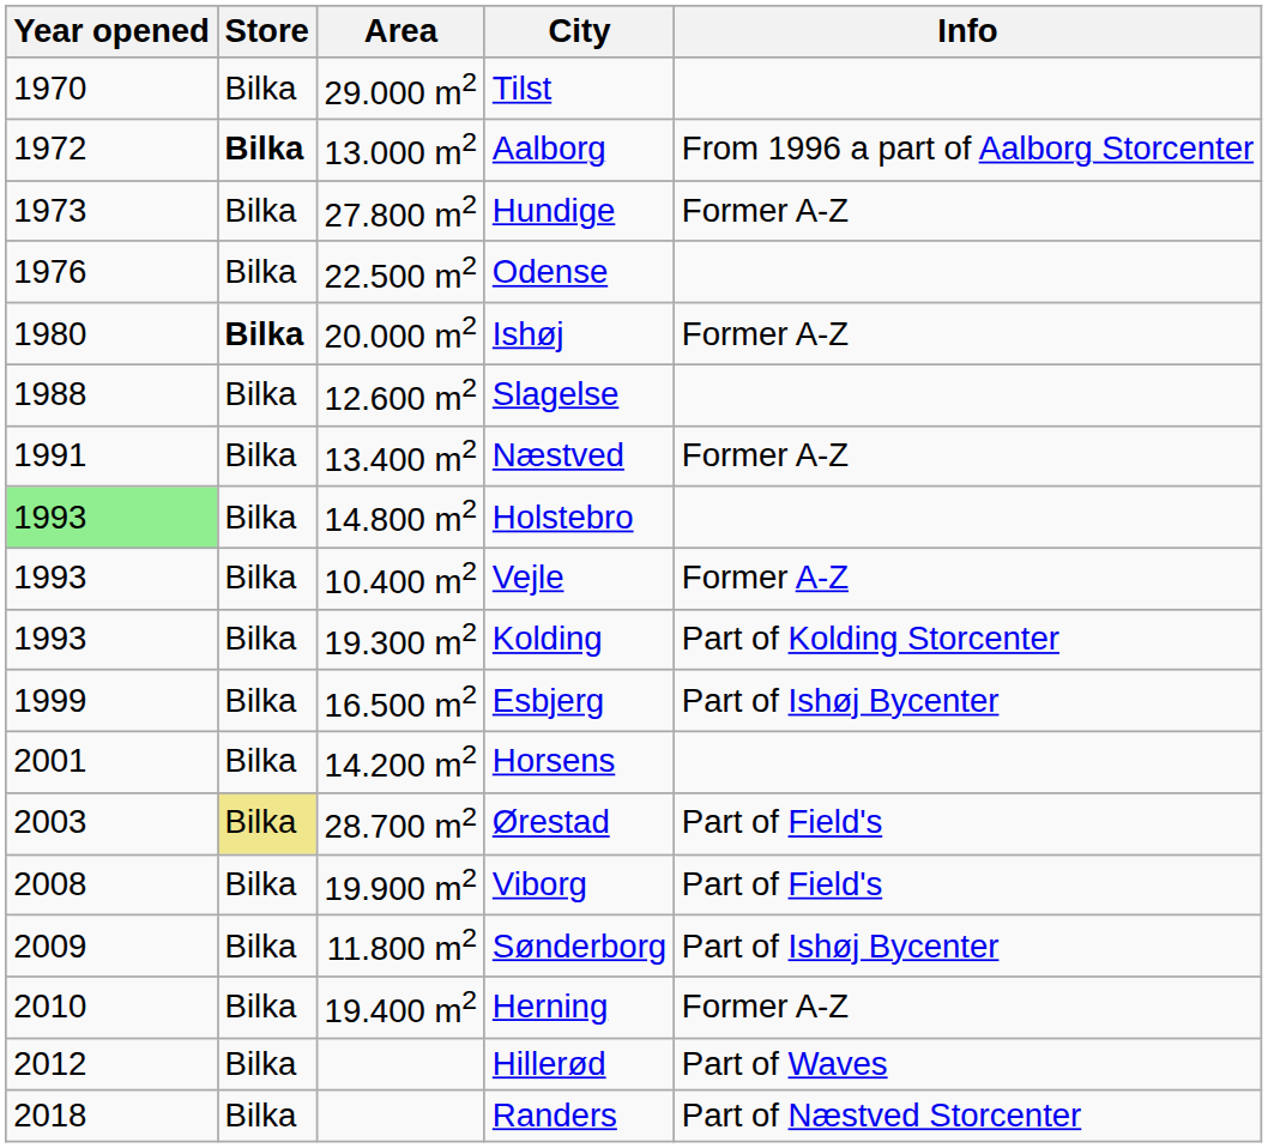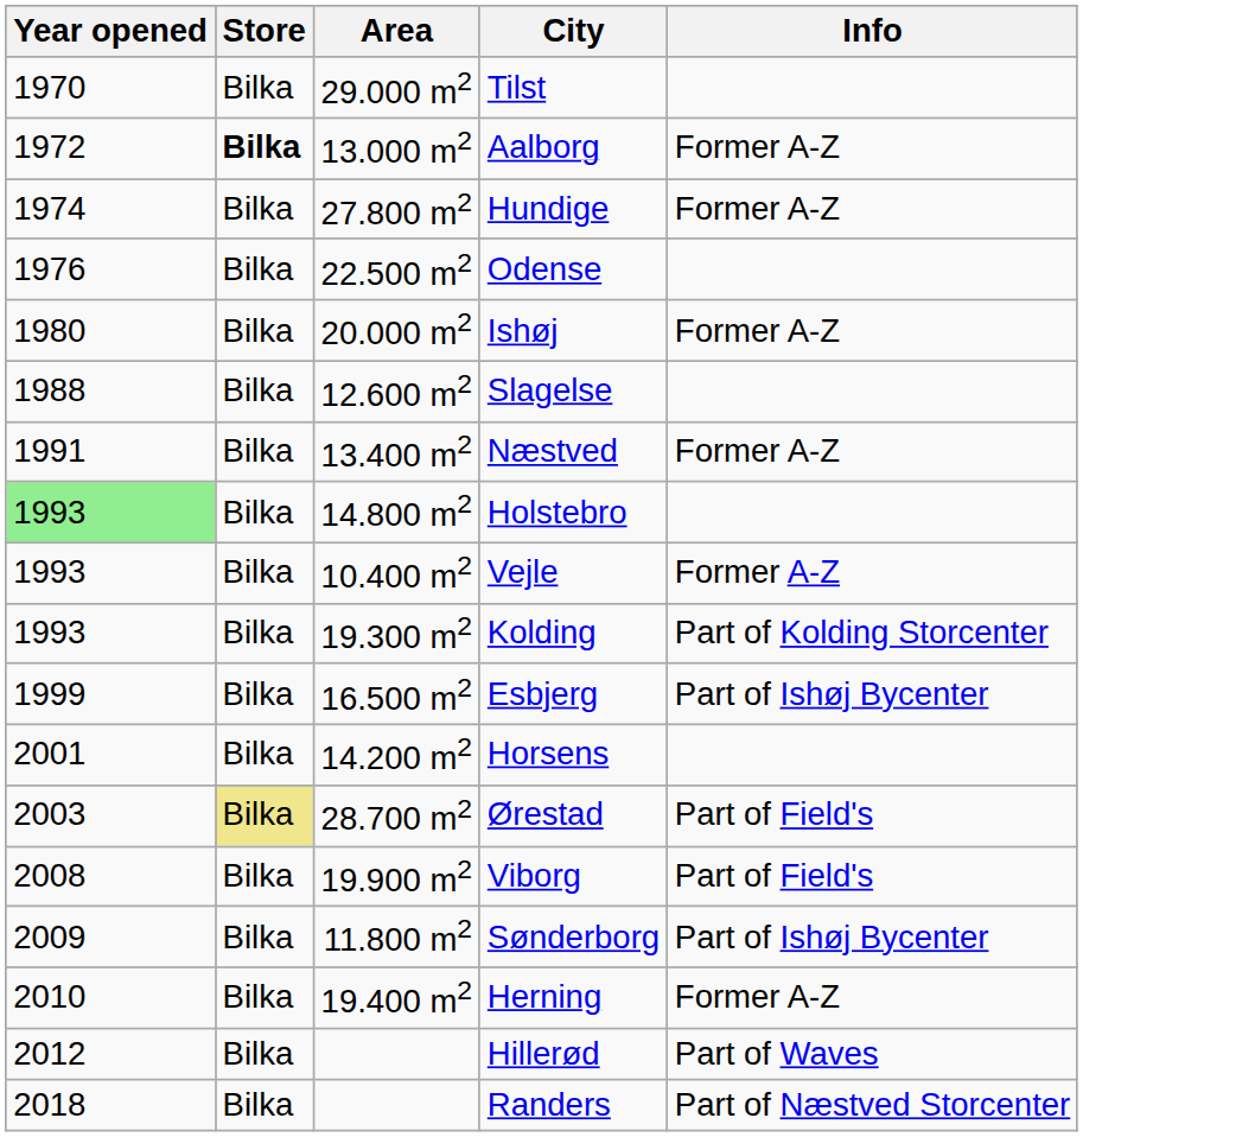Aalborg | Info: From 1996 a part of Aalborg Storcenter -> Former A-Z
Hundige | Year opened: 1973 -> 1974
Ishøj | Store: bold -> normal
